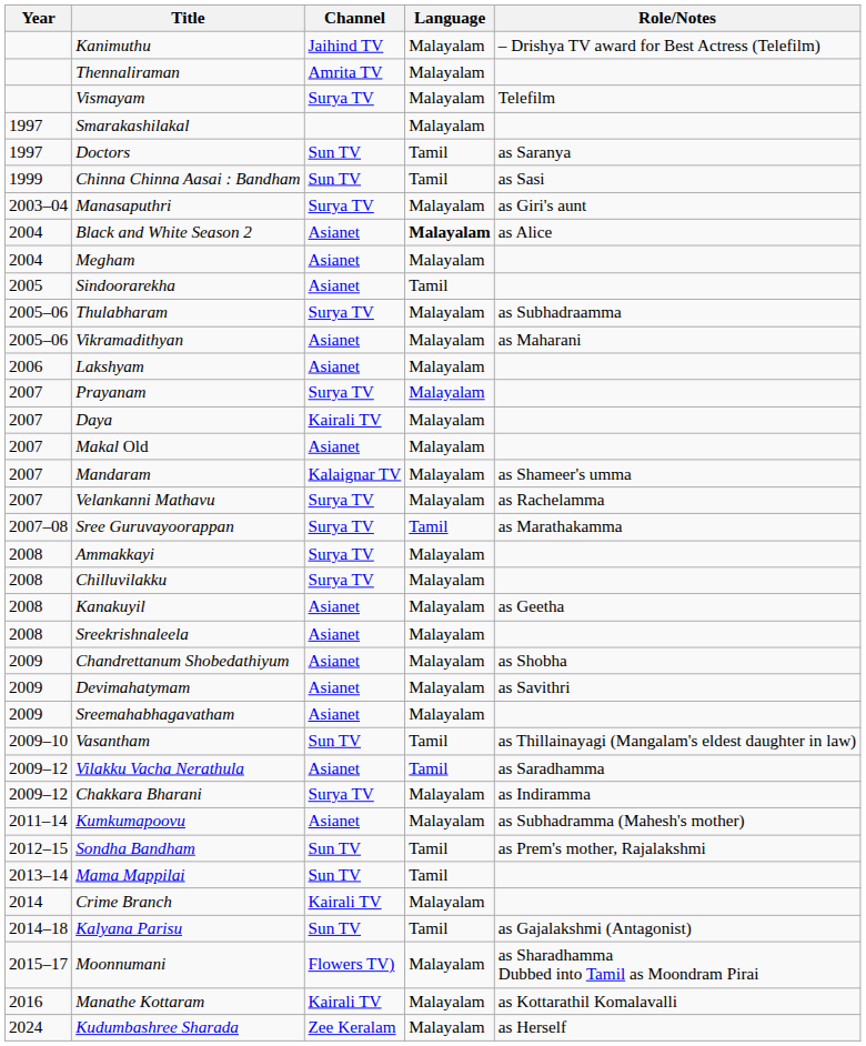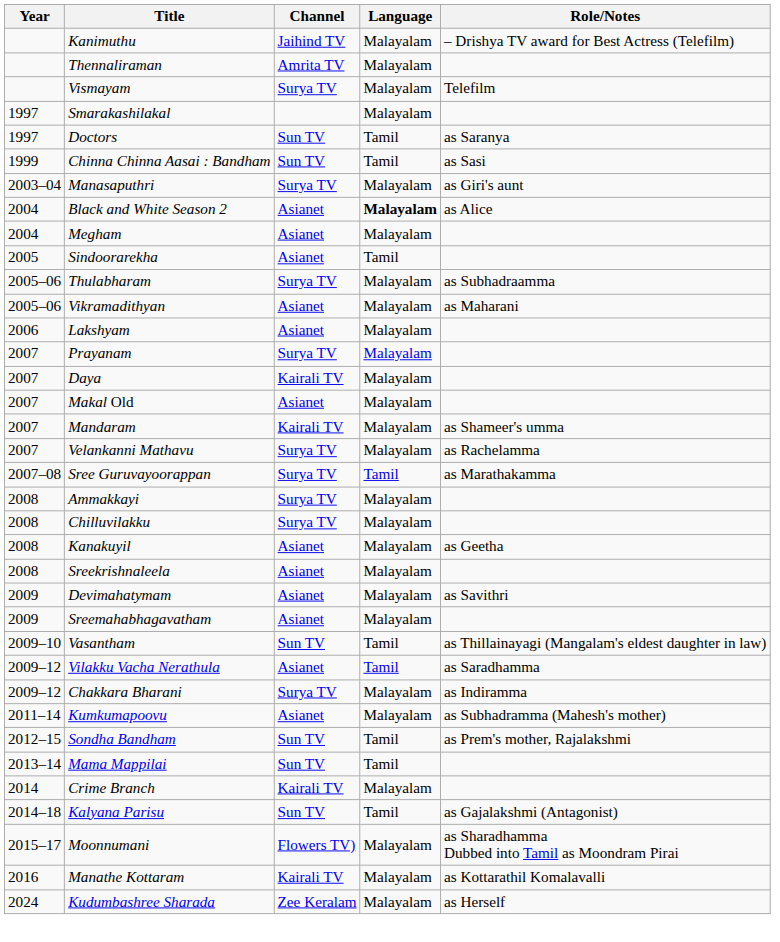Mandaram | Channel: Kalaignar TV -> Kairali TV
- row: 2009 | Chandrettanum Shobedathiyum | Asianet | Malayalam | as Shobha
